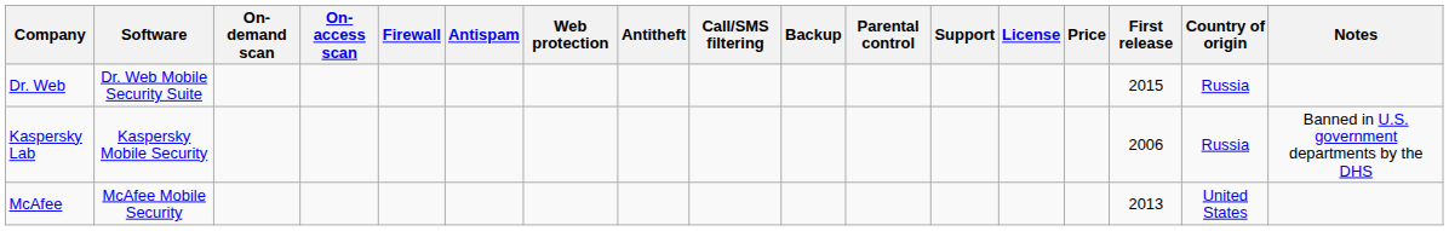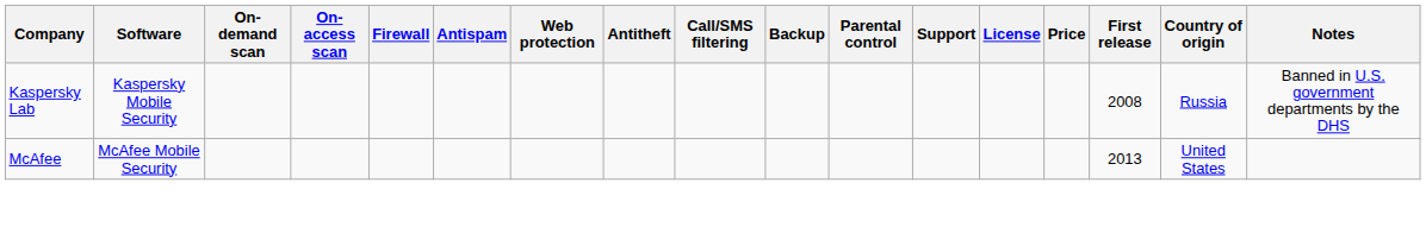- row: Dr. Web | Dr. Web Mobile Security Suite | 2015 | Russia
Kaspersky Lab | First release: 2006 -> 2008
